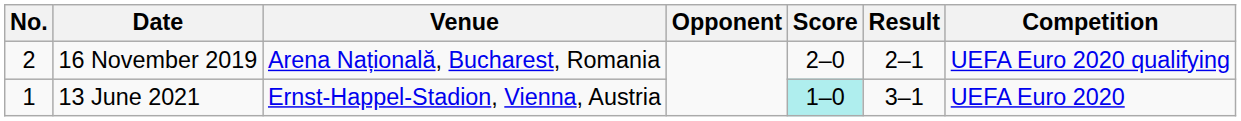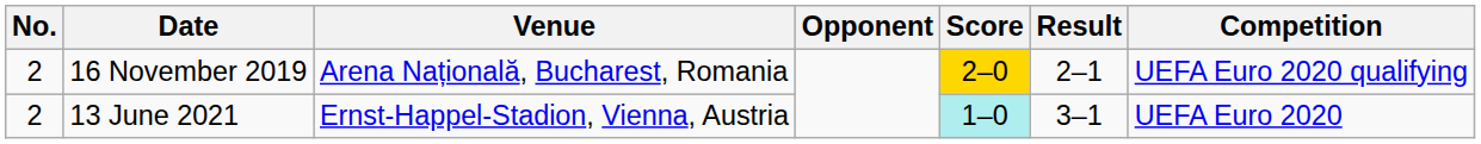16 November 2019 | Score: no background -> gold background
13 June 2021 | No.: 1 -> 2
